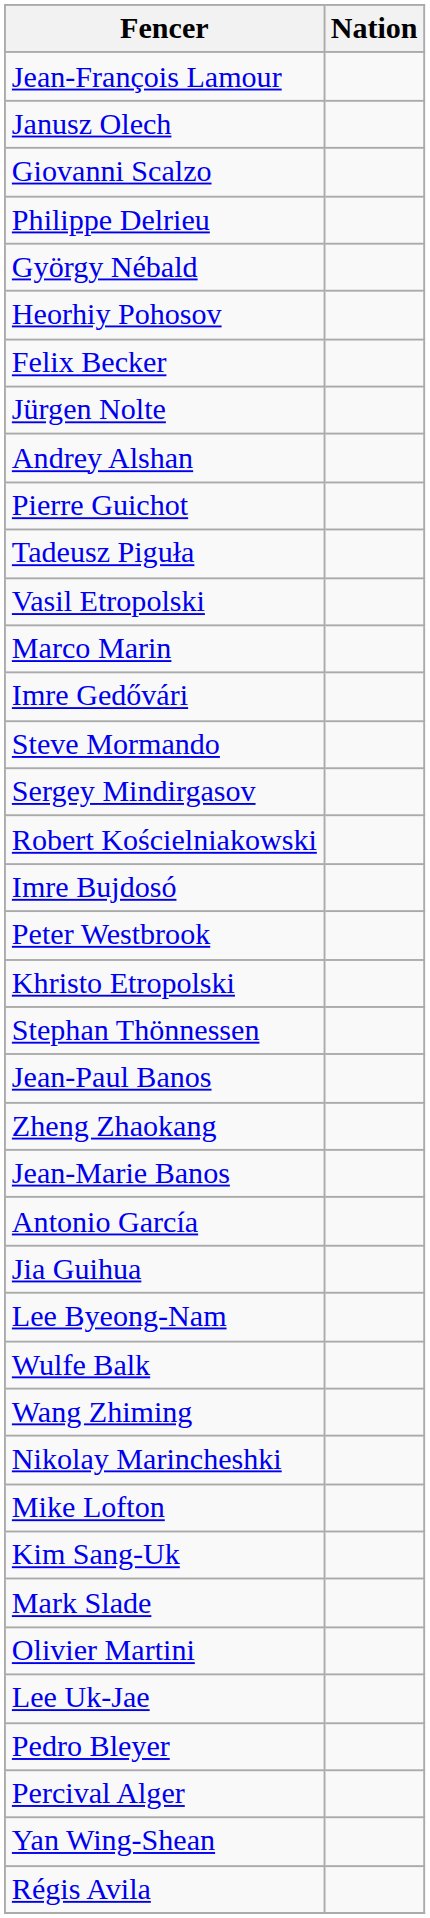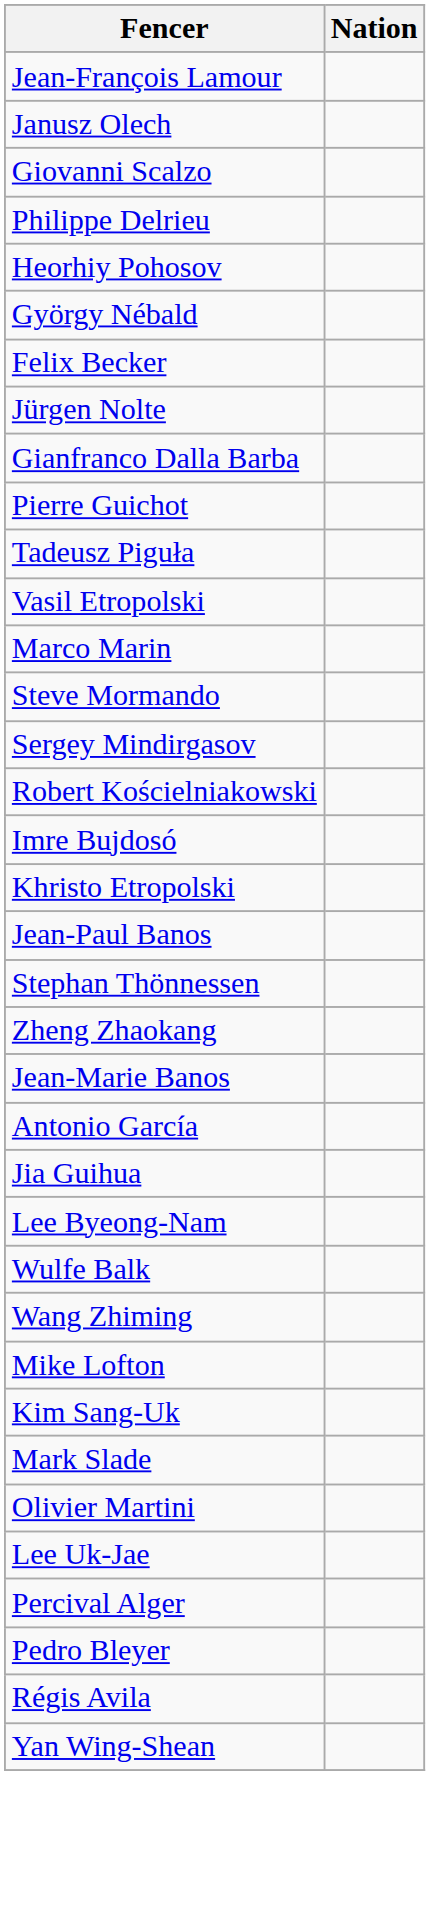rows swapped: György Nébald <-> Heorhiy Pohosov
- row: Andrey Alshan
+ row: Gianfranco Dalla Barba
- row: Imre Gedővári
- row: Peter Westbrook
rows swapped: Jean-Paul Banos <-> Stephan Thönnessen
- row: Nikolay Marincheshki
rows swapped: Percival Alger <-> Pedro Bleyer
rows swapped: Yan Wing-Shean <-> Régis Avila
